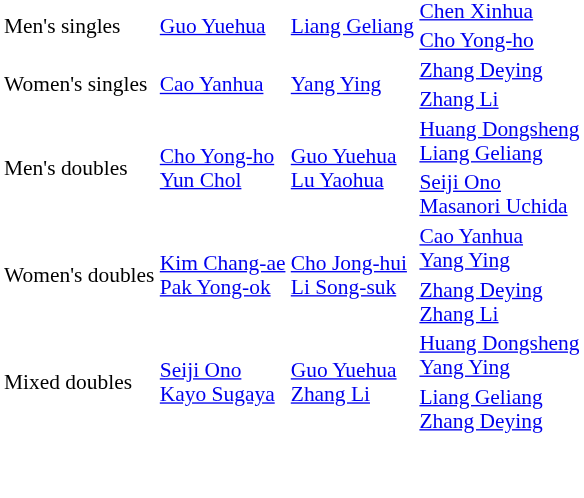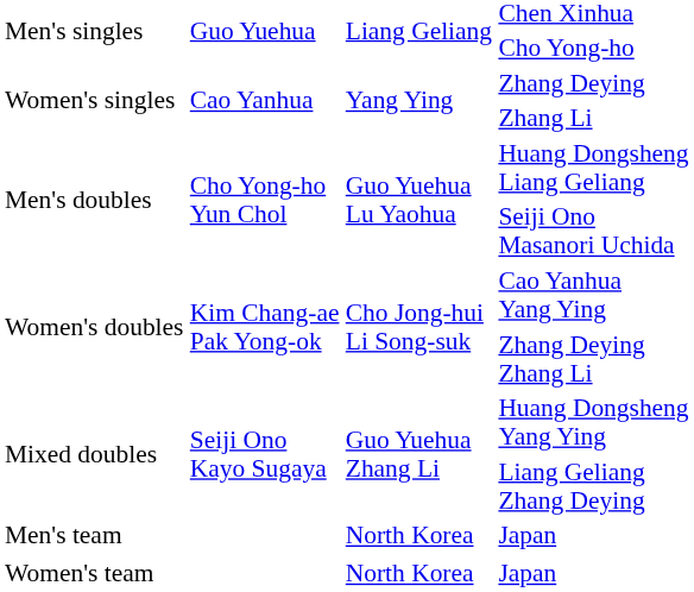+ row: Men's team | North Korea | Japan
+ row: Women's team | North Korea | Japan
